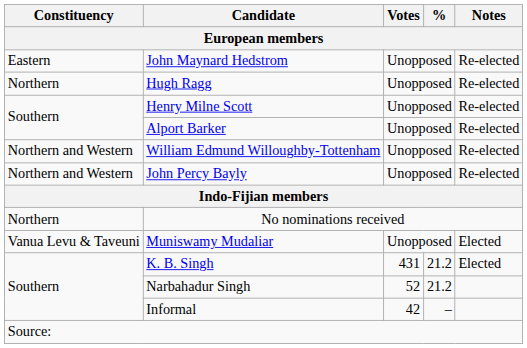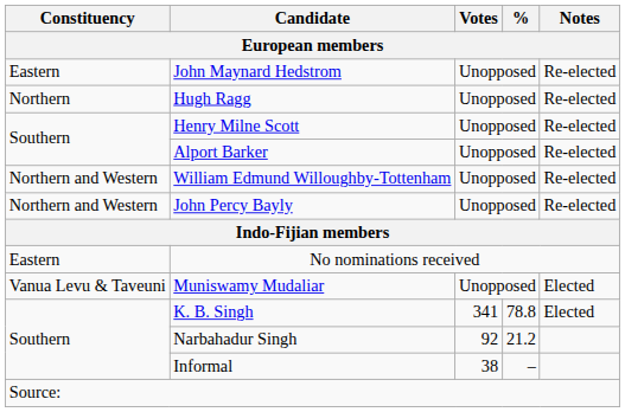No nominations received | Constituency: Northern -> Eastern
K. B. Singh | Votes: 431 -> 341
K. B. Singh | %: 21.2 -> 78.8
Narbahadur Singh | Votes: 52 -> 92
Informal | Votes: 42 -> 38
